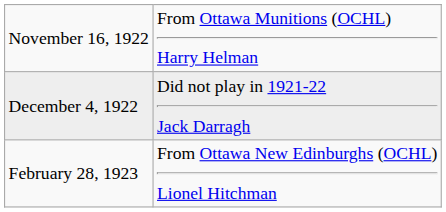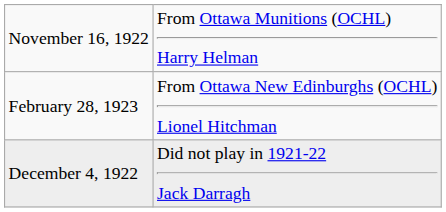rows swapped: December 4, 1922 <-> February 28, 1923
